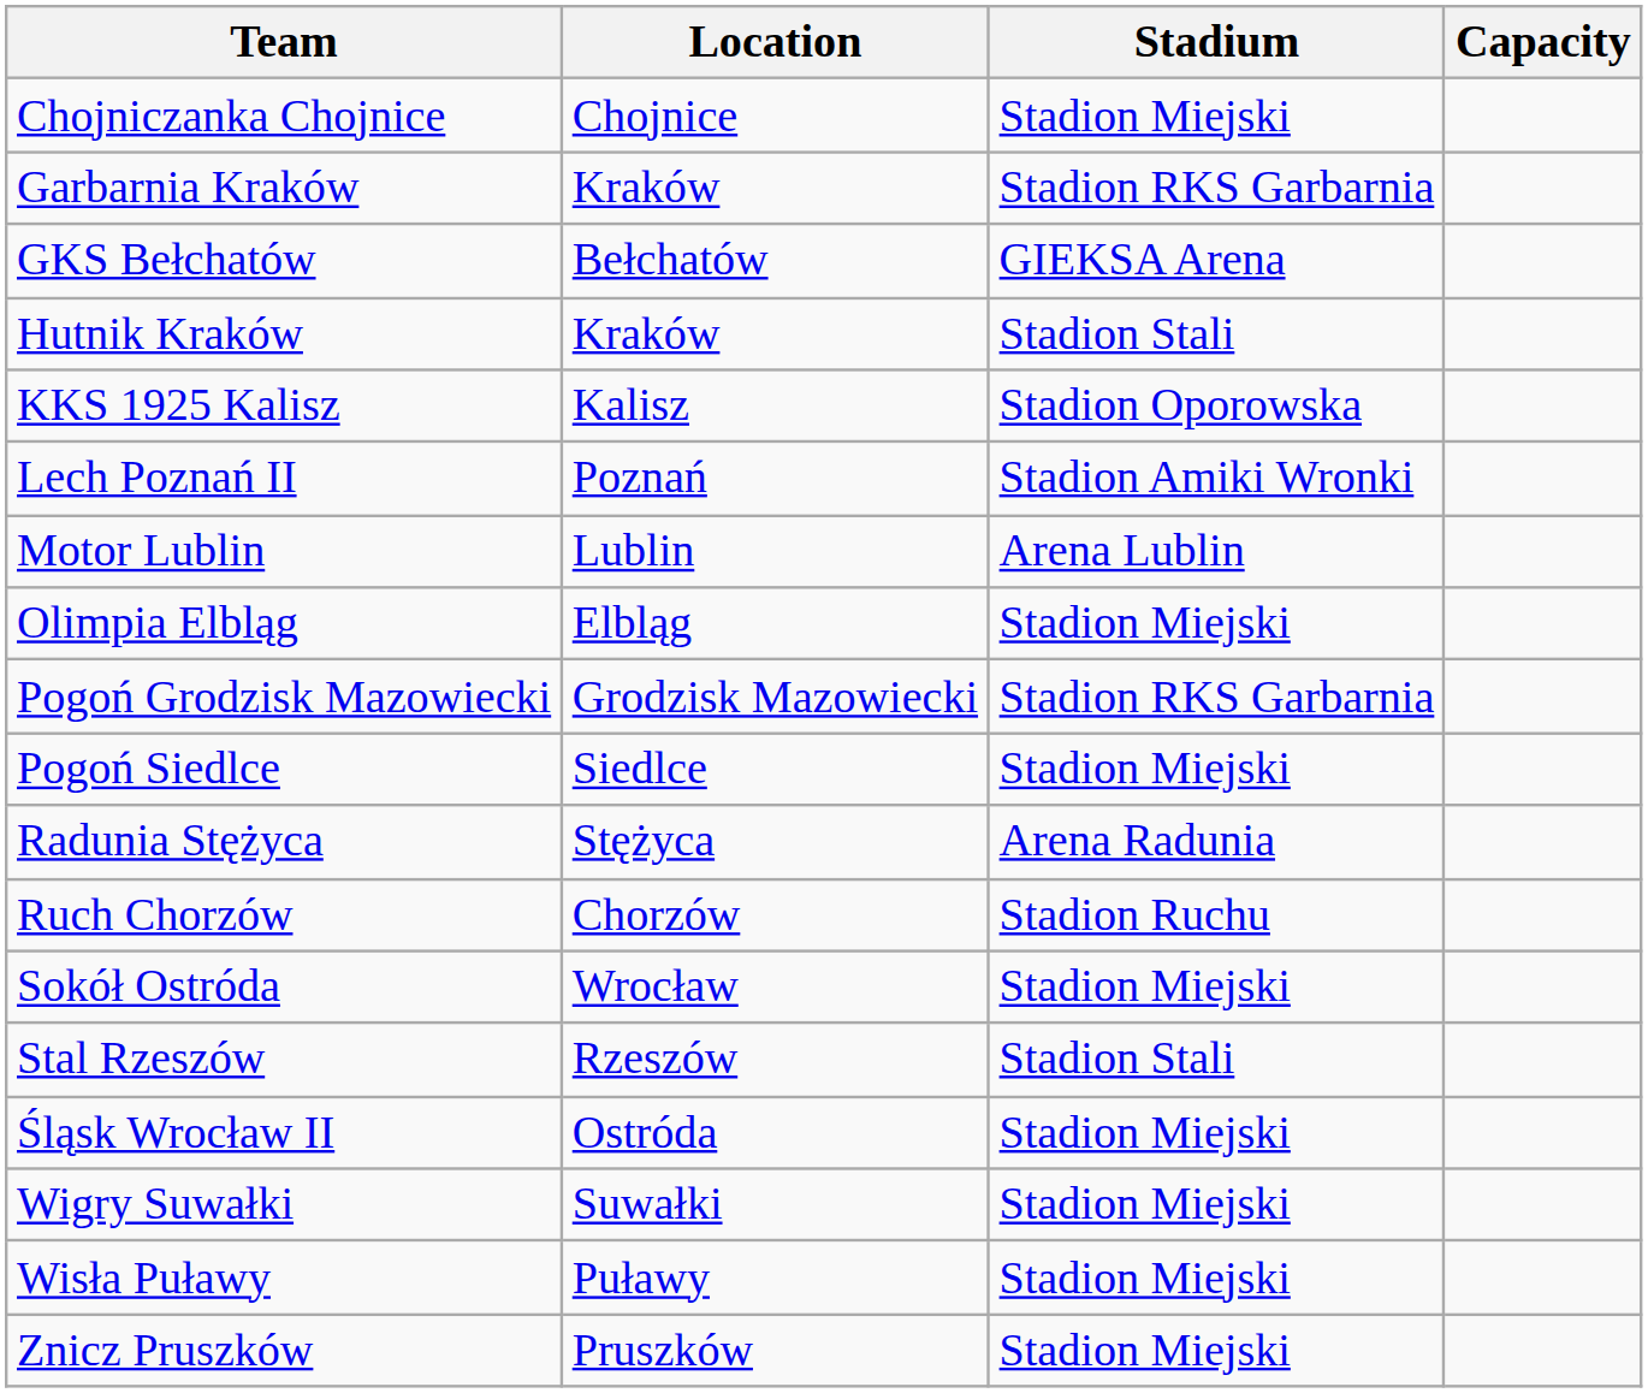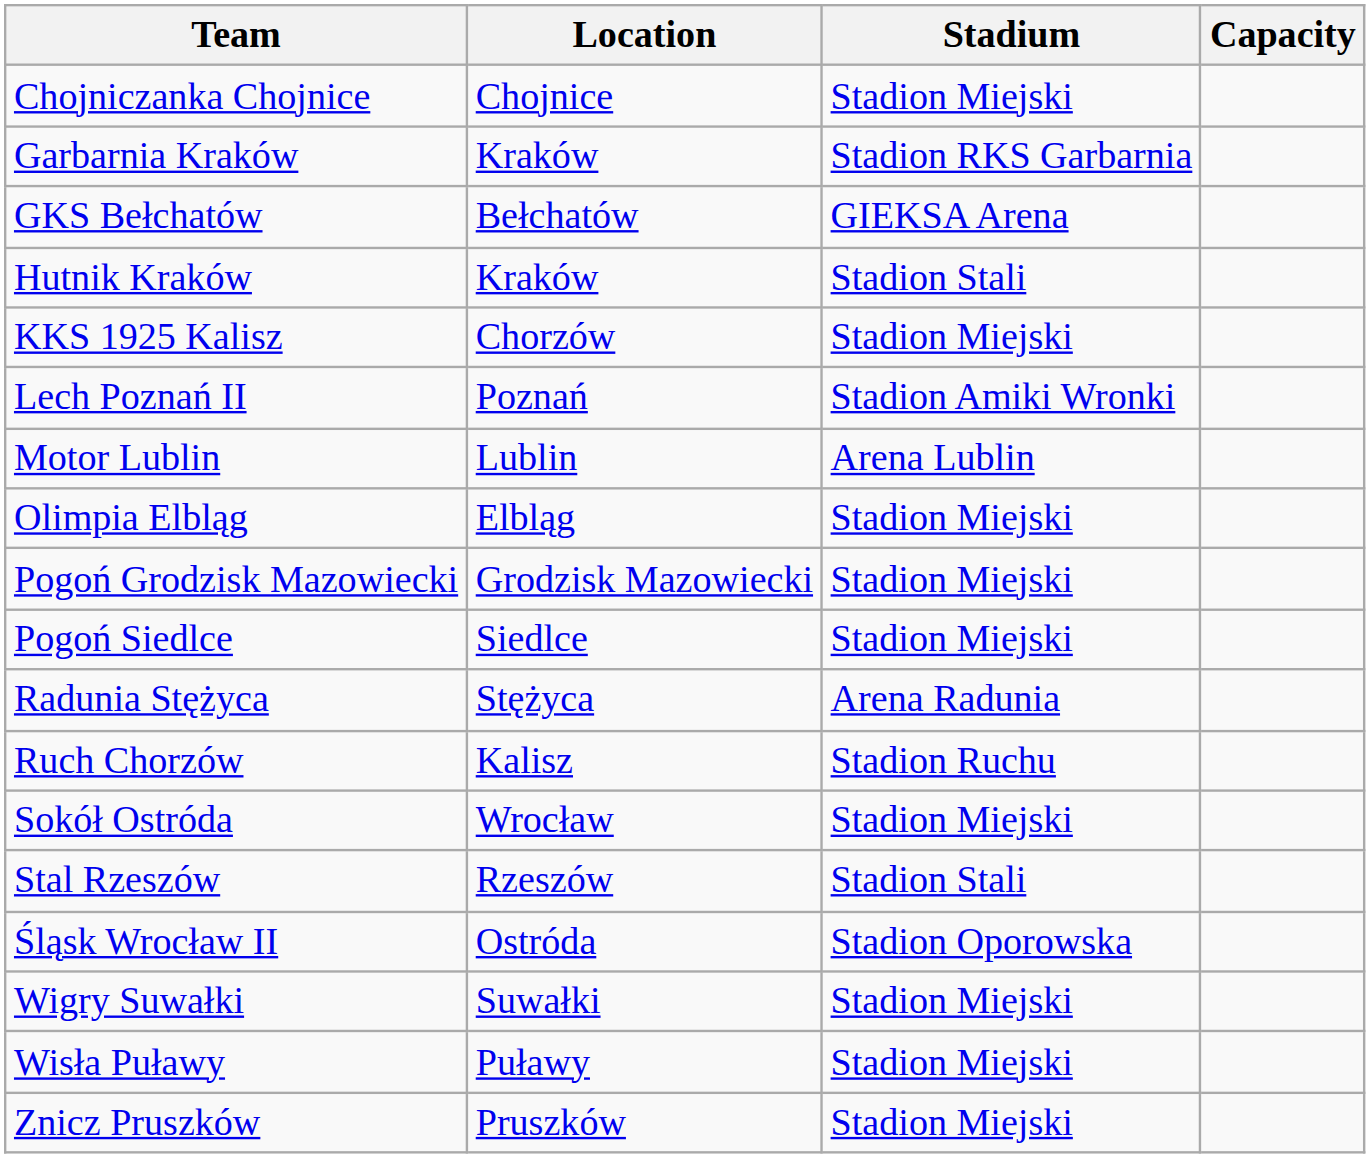KKS 1925 Kalisz | Location: Kalisz -> Chorzów
KKS 1925 Kalisz | Stadium: Stadion Oporowska -> Stadion Miejski
Pogoń Grodzisk Mazowiecki | Stadium: Stadion RKS Garbarnia -> Stadion Miejski
Ruch Chorzów | Location: Chorzów -> Kalisz
Śląsk Wrocław II | Stadium: Stadion Miejski -> Stadion Oporowska
